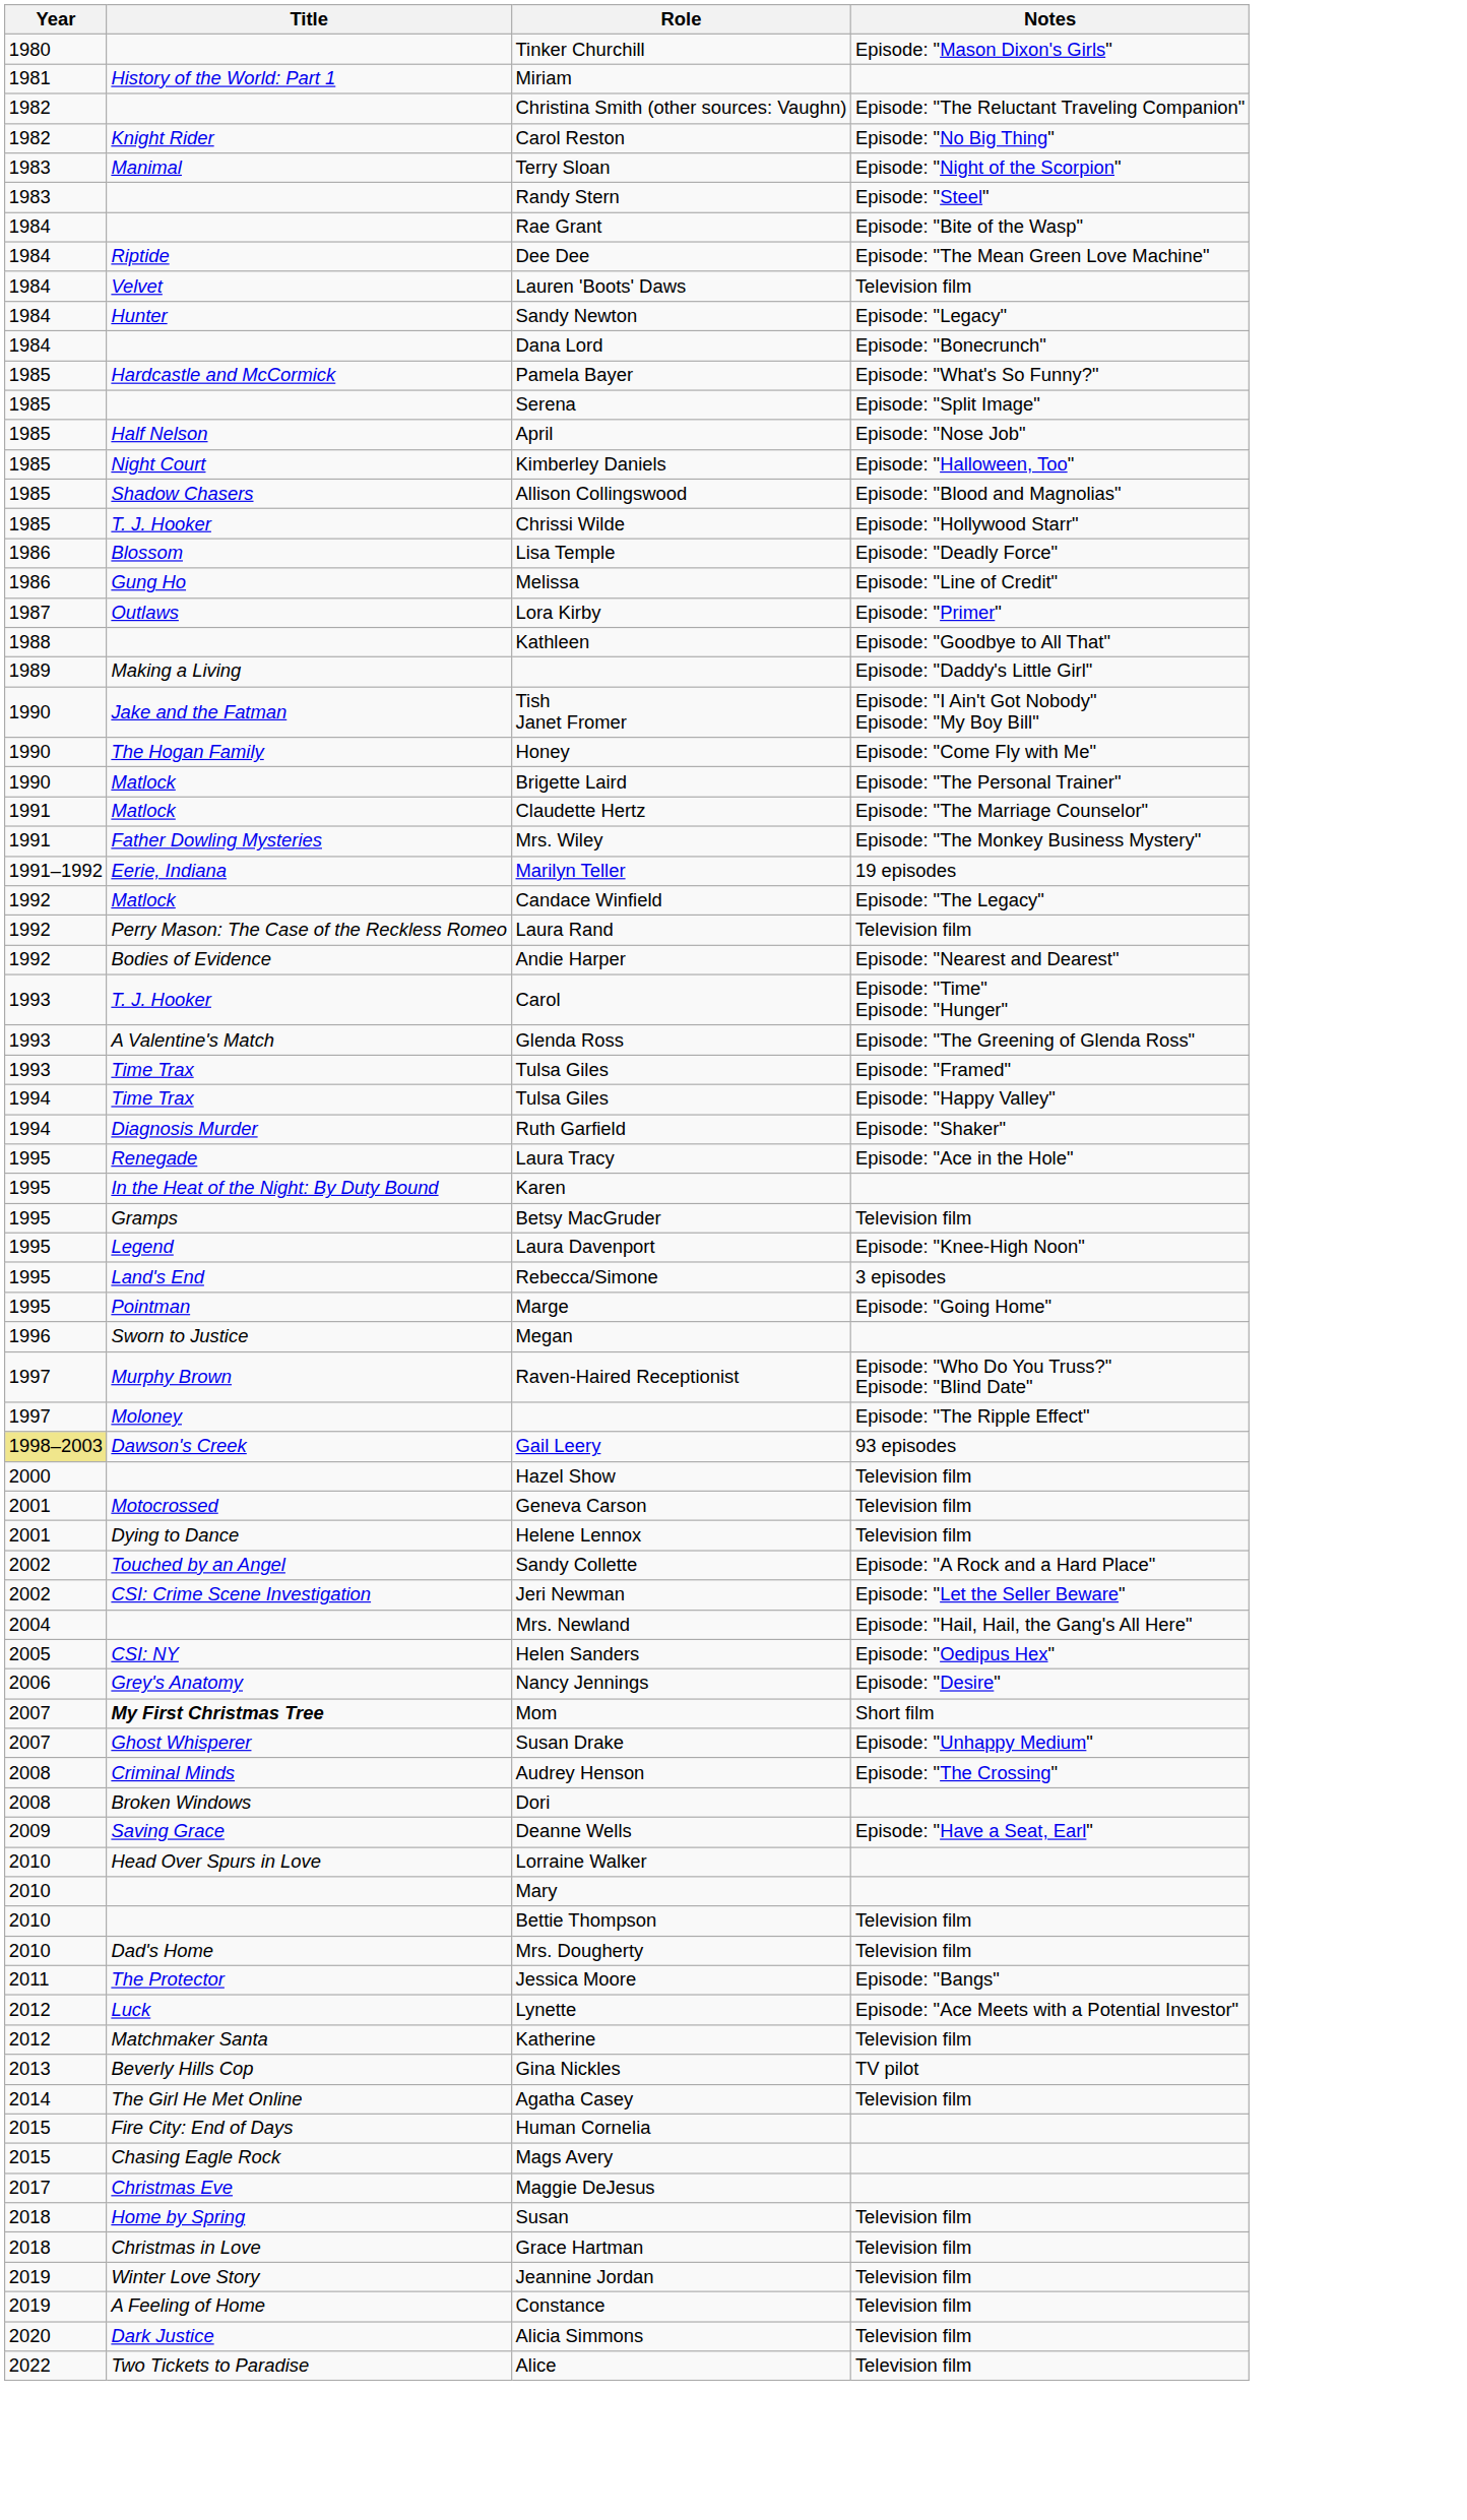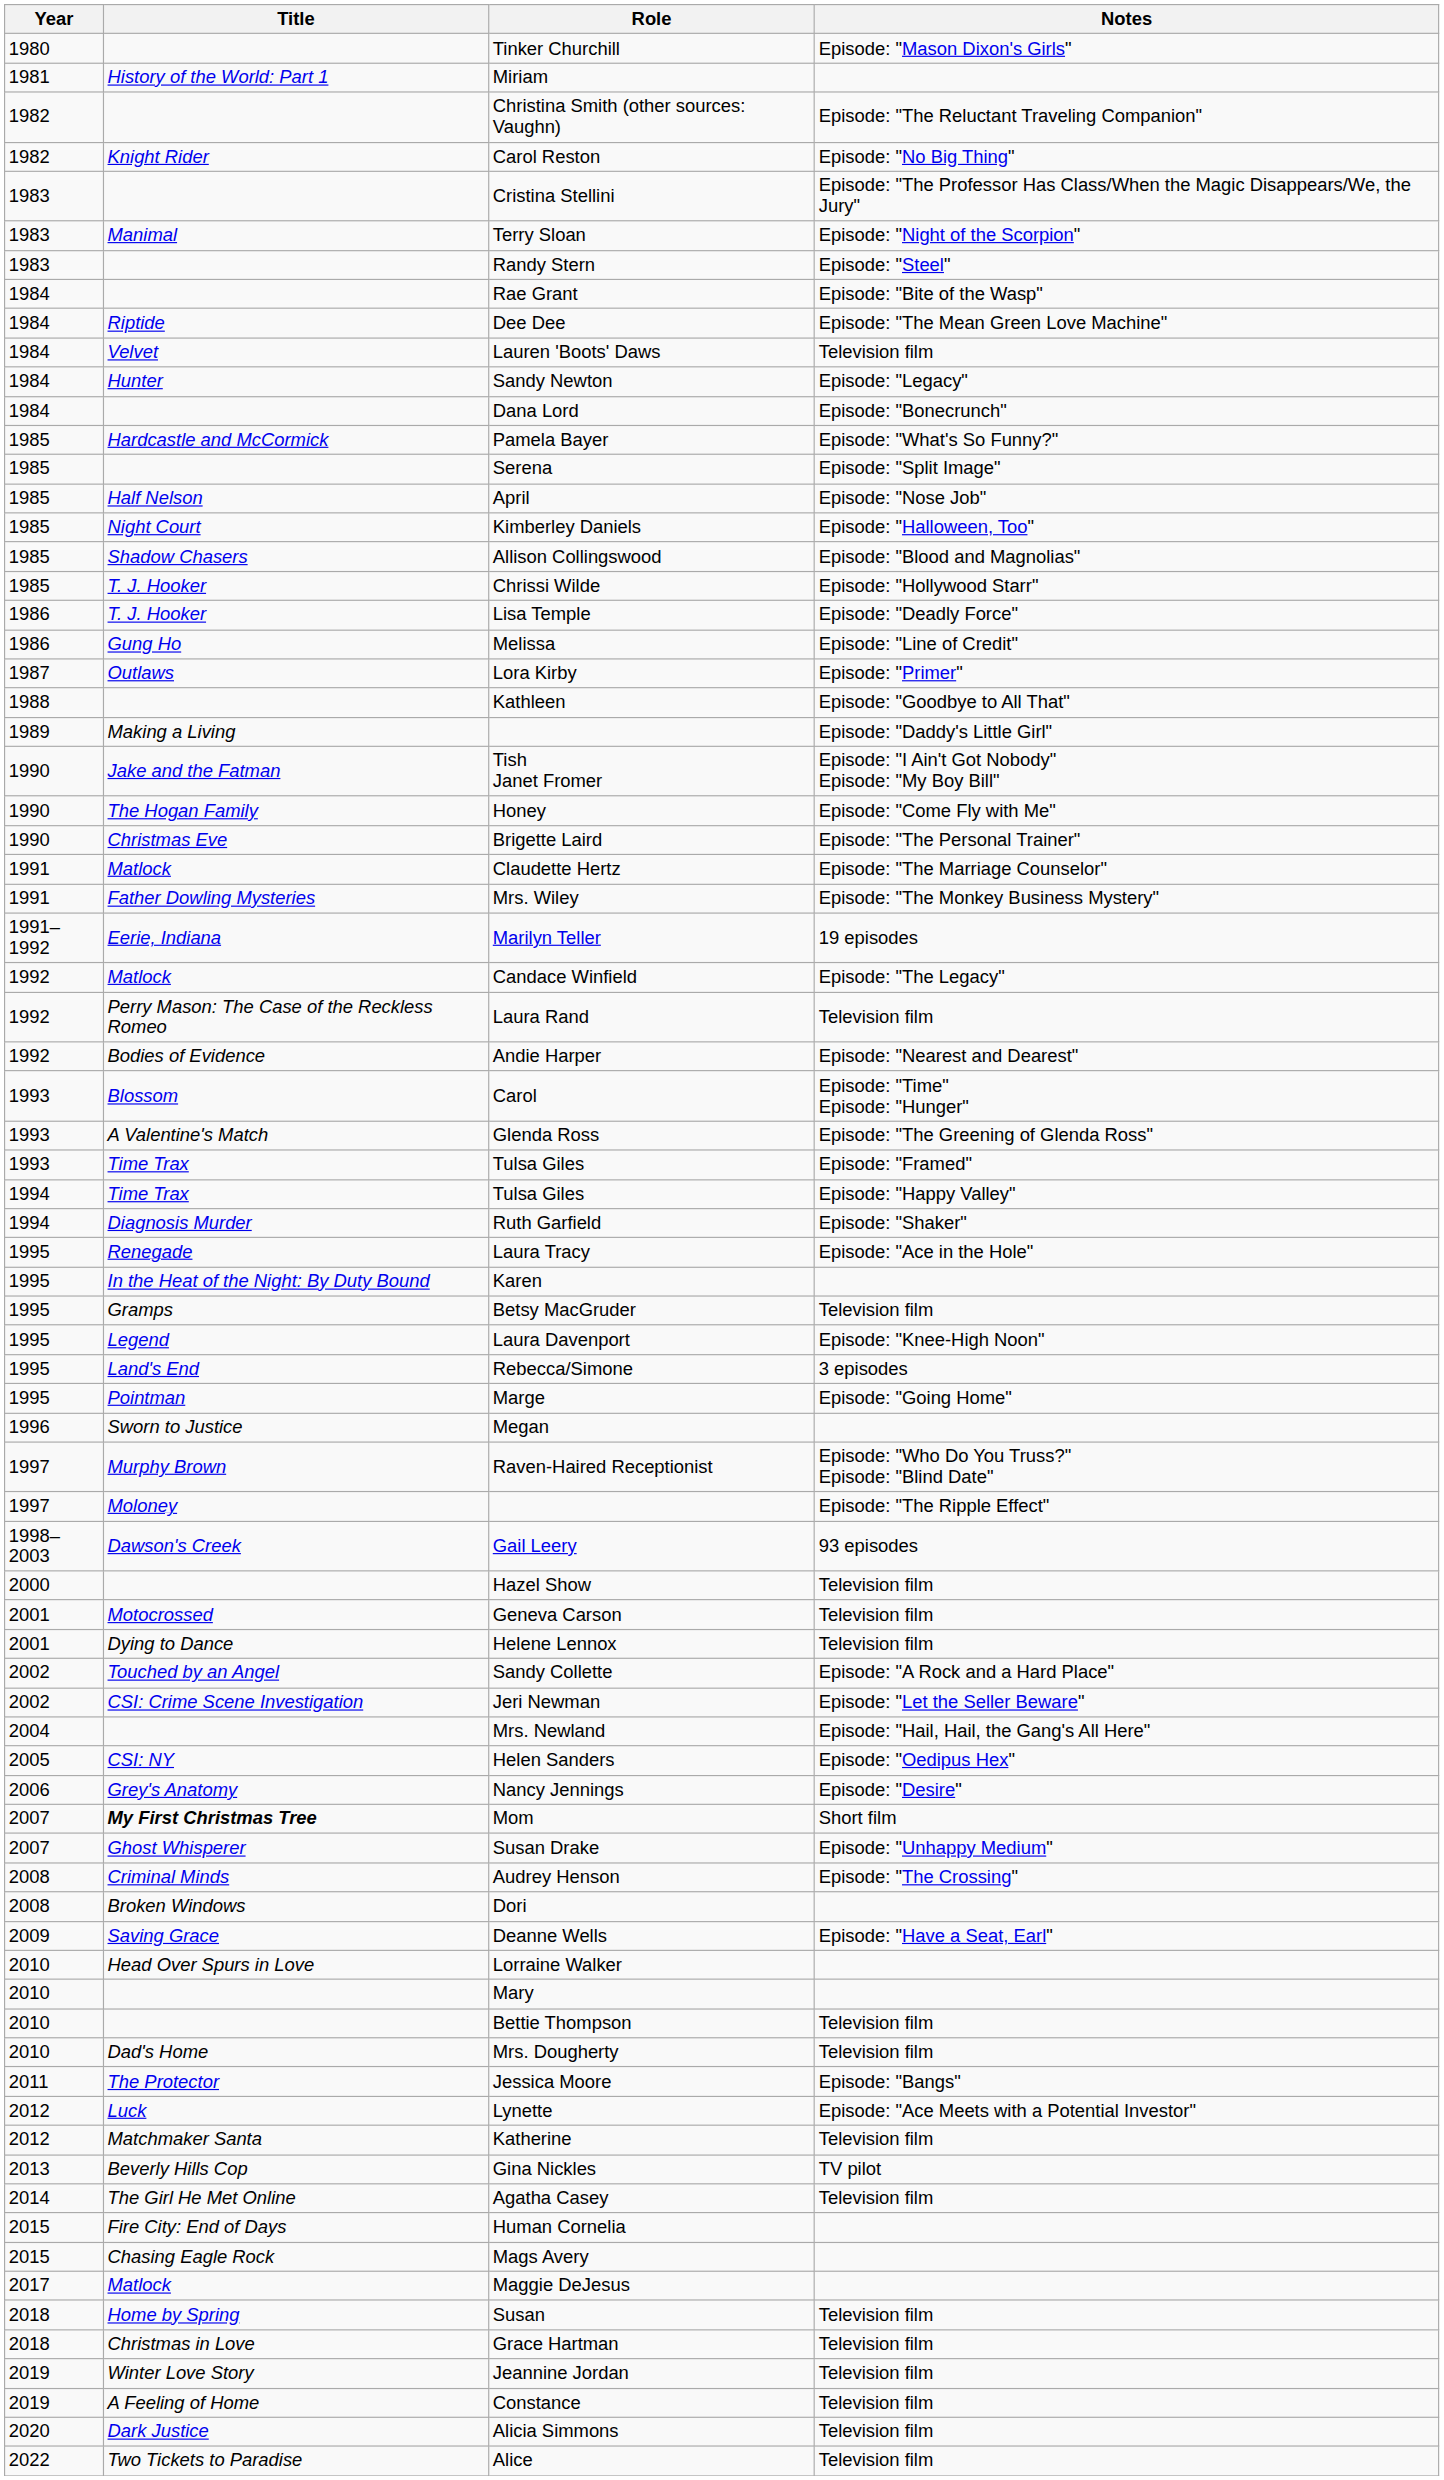+ row: 1983 | Cristina Stellini | Episode: "The Professor Has Class/When the Magic Disappears/We, the Jury"
Lisa Temple | Title: Blossom -> T. J. Hooker
Brigette Laird | Title: Matlock -> Christmas Eve
Carol | Title: T. J. Hooker -> Blossom
Gail Leery | Year: khaki background -> no background
Maggie DeJesus | Title: Christmas Eve -> Matlock
